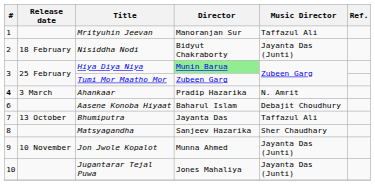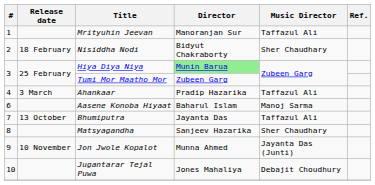Nisiddha Nodi | Music Director: Jayanta Das (Junti) -> Sher Chaudhary
Ahankaar | #: bold -> normal
Ahankaar | Music Director: N. Amrit -> Taffazul Ali
Aasene Konoba Hiyaat | Music Director: Debajit Choudhury -> Manoj Sarma
Jugantarar Tejal Puwa | Music Director: Jayanta Das (Junti) -> Debajit Choudhury
